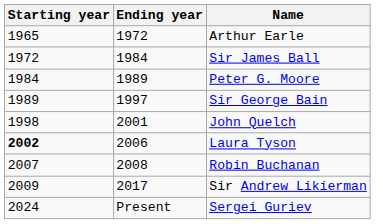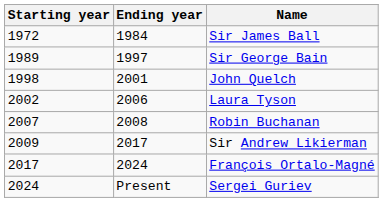- row: 1965 | 1972 | Arthur Earle
- row: 1984 | 1989 | Peter G. Moore
Laura Tyson | Starting year: bold -> normal
+ row: 2017 | 2024 | François Ortalo-Magné
